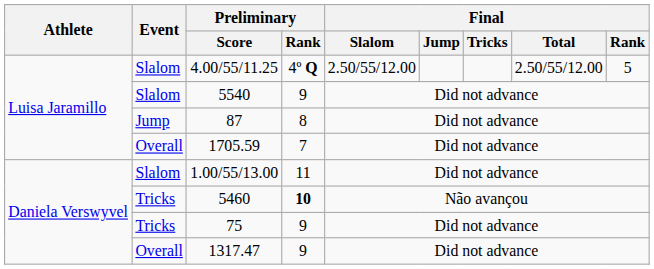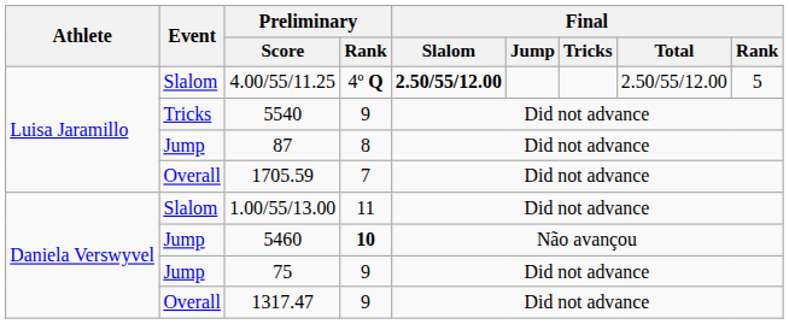4.00/55/11.25 | Final / Slalom: normal -> bold
5540 | Event: Slalom -> Tricks
5460 | Event: Tricks -> Jump
75 | Event: Tricks -> Jump
